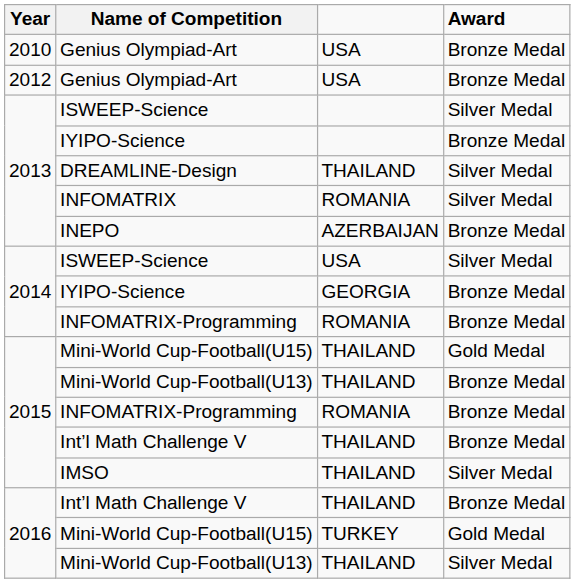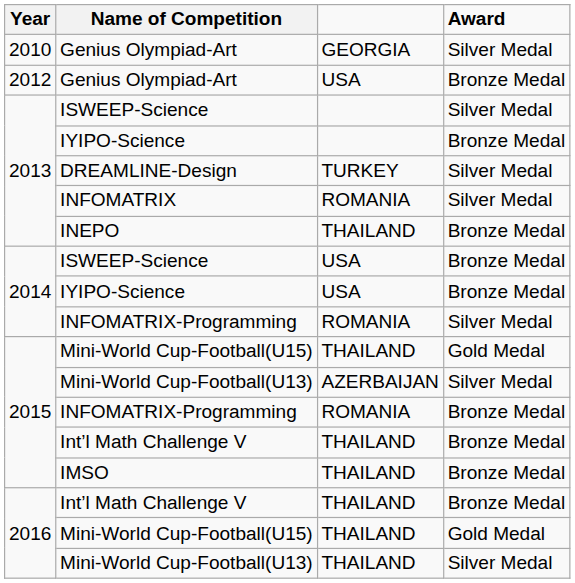2010 / Genius Olympiad-Art | column 3: USA -> GEORGIA
2010 / Genius Olympiad-Art | Award: Bronze Medal -> Silver Medal
DREAMLINE-Design | column 3: THAILAND -> TURKEY
INEPO | column 3: AZERBAIJAN -> THAILAND
2014 / ISWEEP-Science | Award: Silver Medal -> Bronze Medal
2014 / IYIPO-Science | column 3: GEORGIA -> USA
2014 / INFOMATRIX-Programming | Award: Bronze Medal -> Silver Medal
2015 / Mini-World Cup-Football(U13) | column 3: THAILAND -> AZERBAIJAN
2015 / Mini-World Cup-Football(U13) | Award: Bronze Medal -> Silver Medal
IMSO | Award: Silver Medal -> Bronze Medal
2016 / Mini-World Cup-Football(U15) | column 3: TURKEY -> THAILAND
